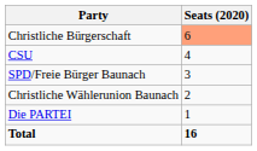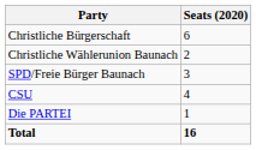Christliche Bürgerschaft | Seats (2020): lightsalmon background -> no background
rows swapped: CSU <-> Christliche Wählerunion Baunach
